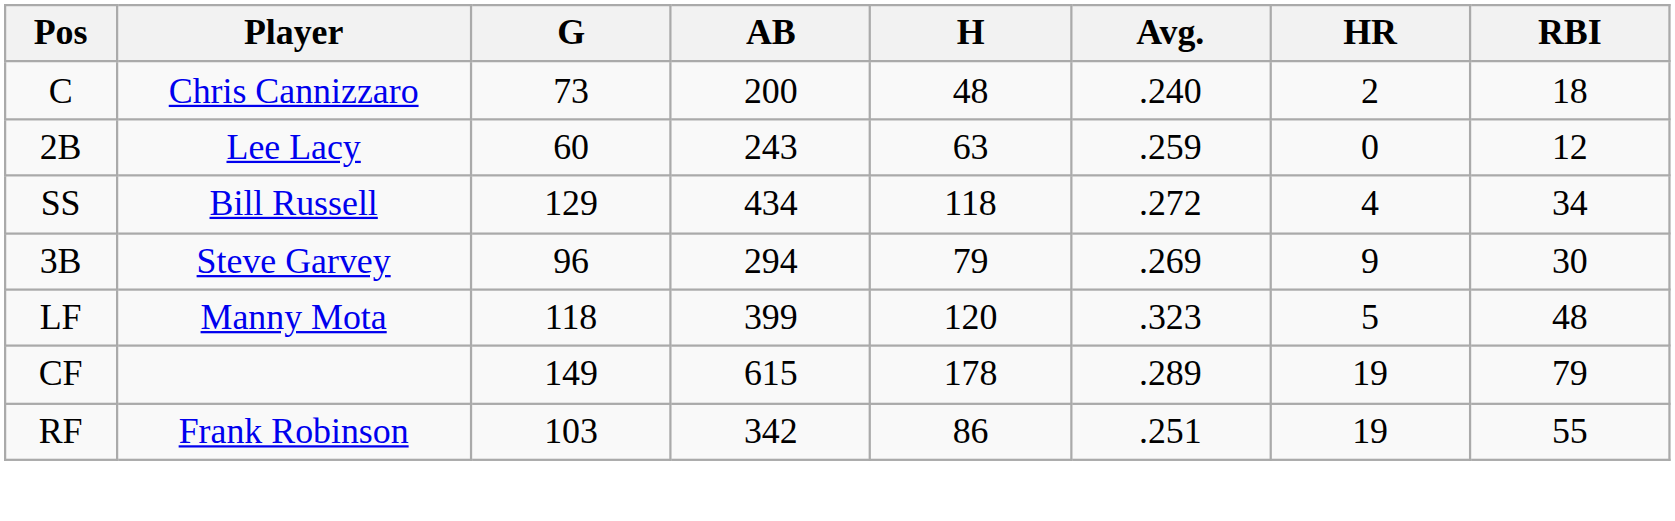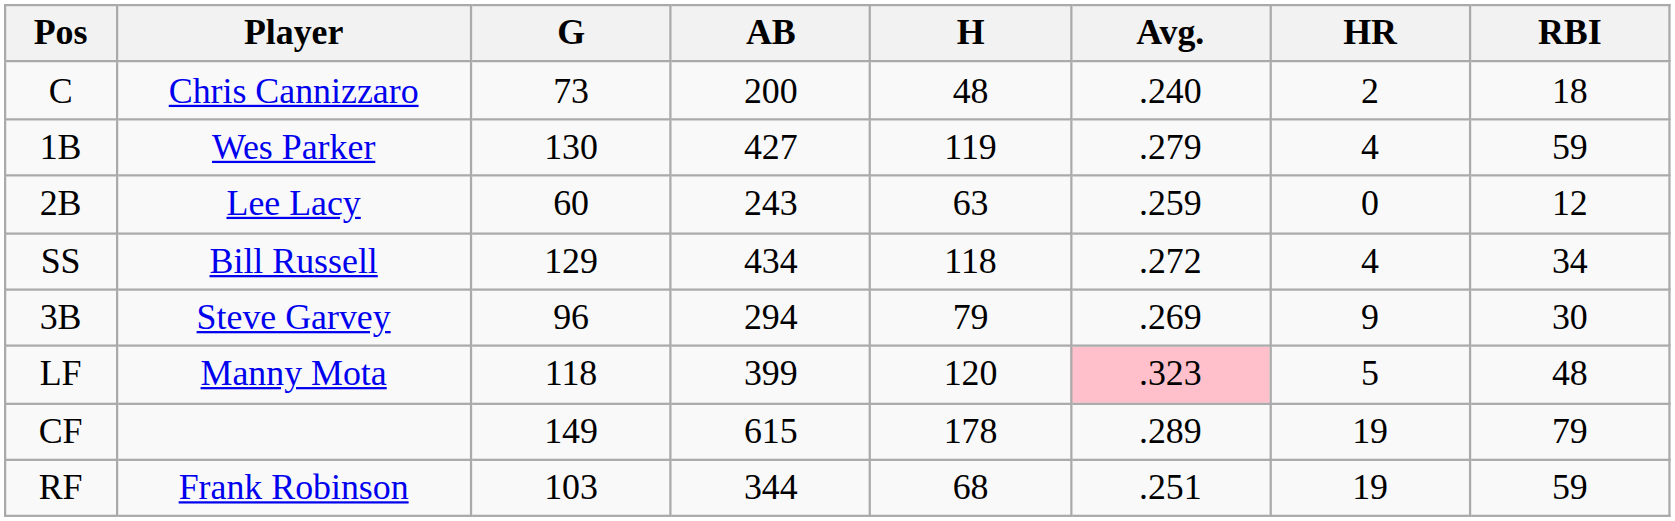+ row: 1B | Wes Parker | 130 | 427 | 119 | .279 | 4 | 59
LF | Avg.: no background -> pink background
RF | AB: 342 -> 344
RF | H: 86 -> 68
RF | RBI: 55 -> 59
